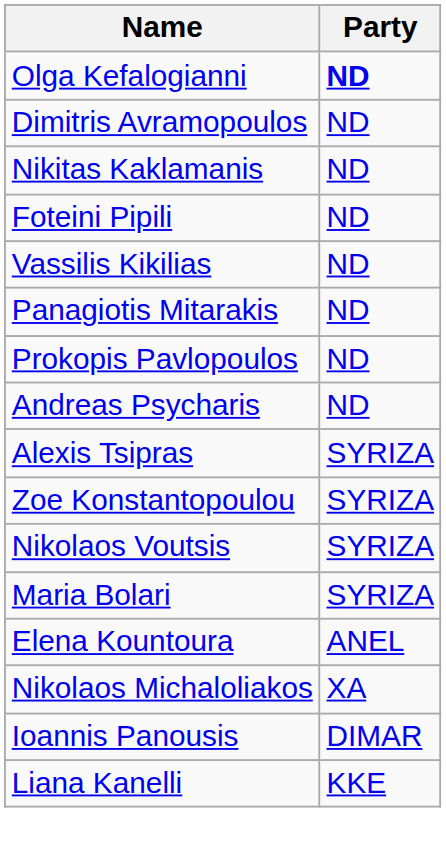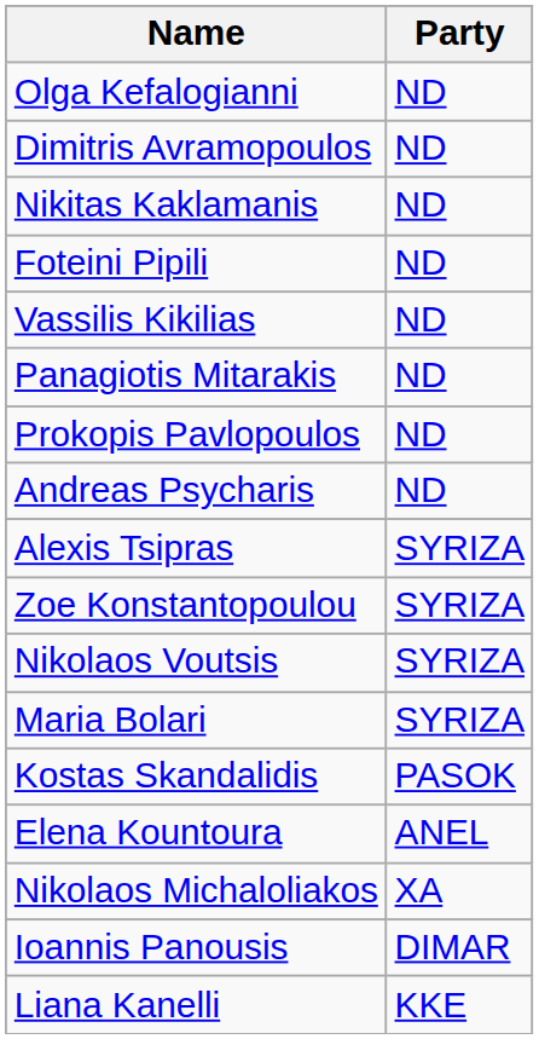Olga Kefalogianni | Party: bold -> normal
+ row: Kostas Skandalidis | PASOK
